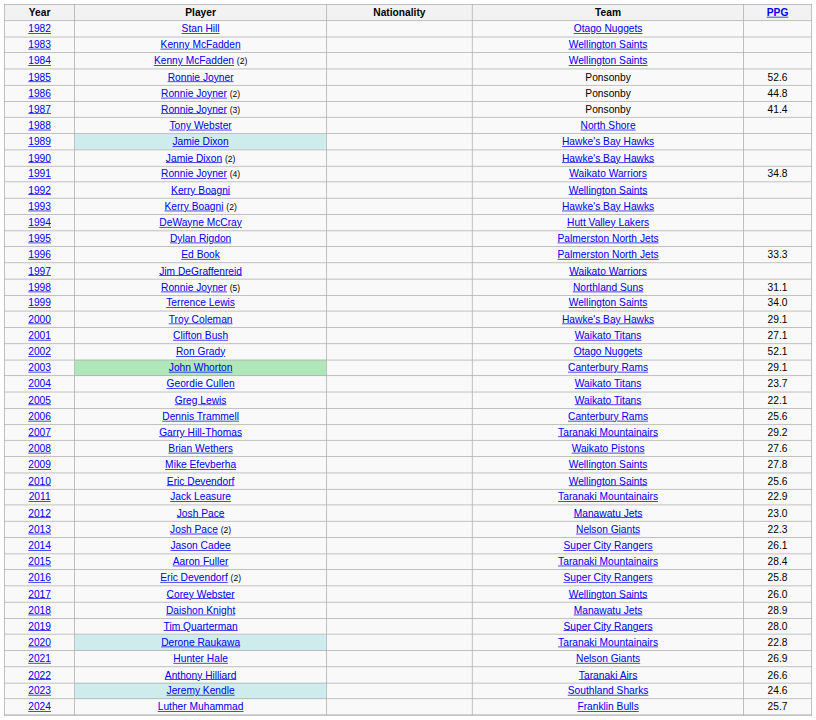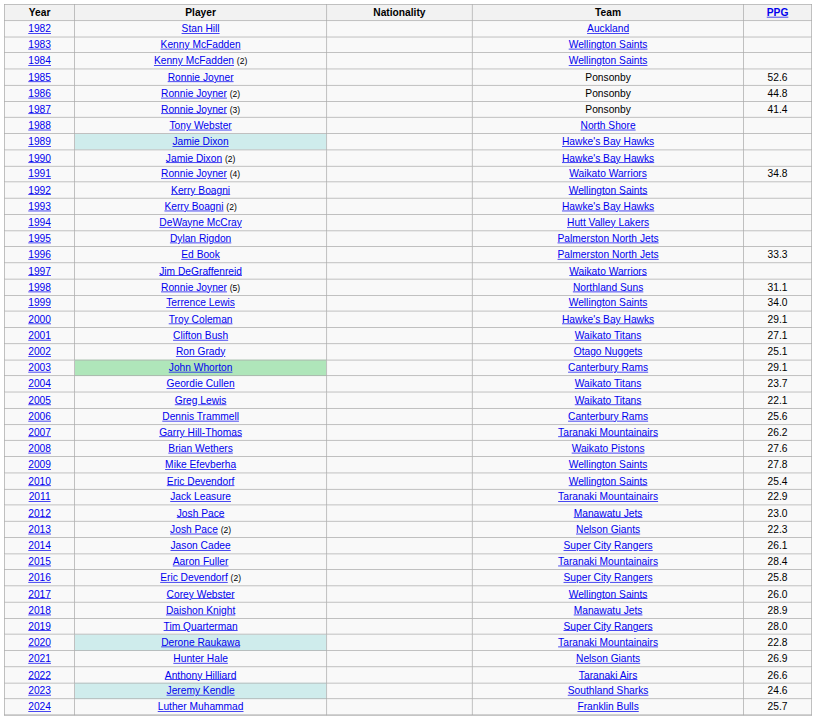Stan Hill | Team: Otago Nuggets -> Auckland
Ron Grady | PPG: 52.1 -> 25.1
Garry Hill-Thomas | PPG: 29.2 -> 26.2
Eric Devendorf | PPG: 25.6 -> 25.4
